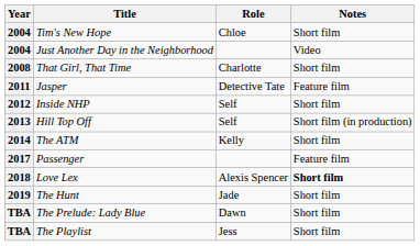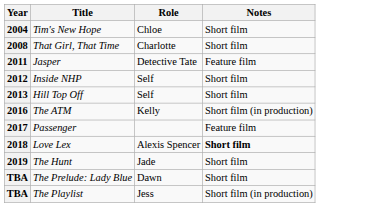- row: 2004 | Just Another Day in the Neighborhood | Video
Hill Top Off | Notes: Short film (in production) -> Short film
The ATM | Year: 2014 -> 2016
The ATM | Notes: Short film -> Short film (in production)
The Playlist | Notes: Short film -> Short film (in production)
